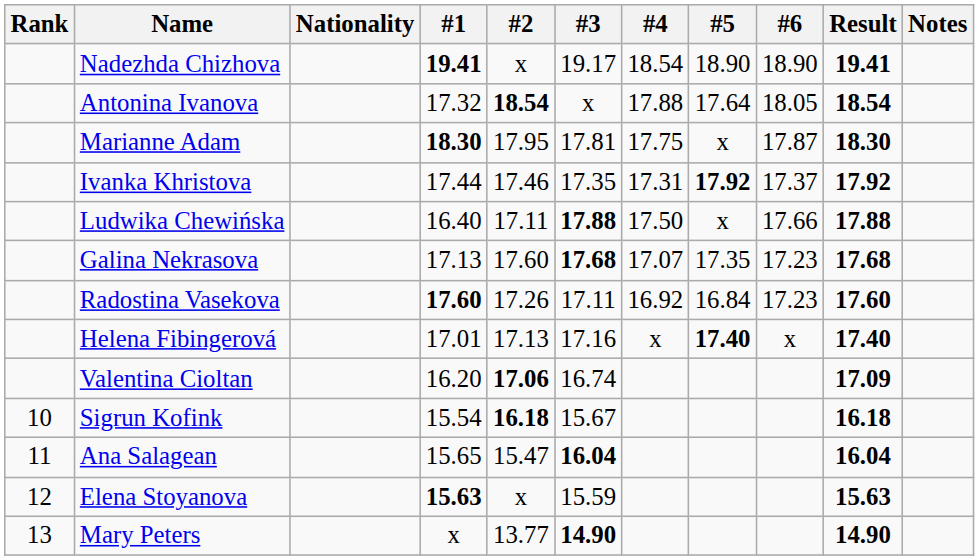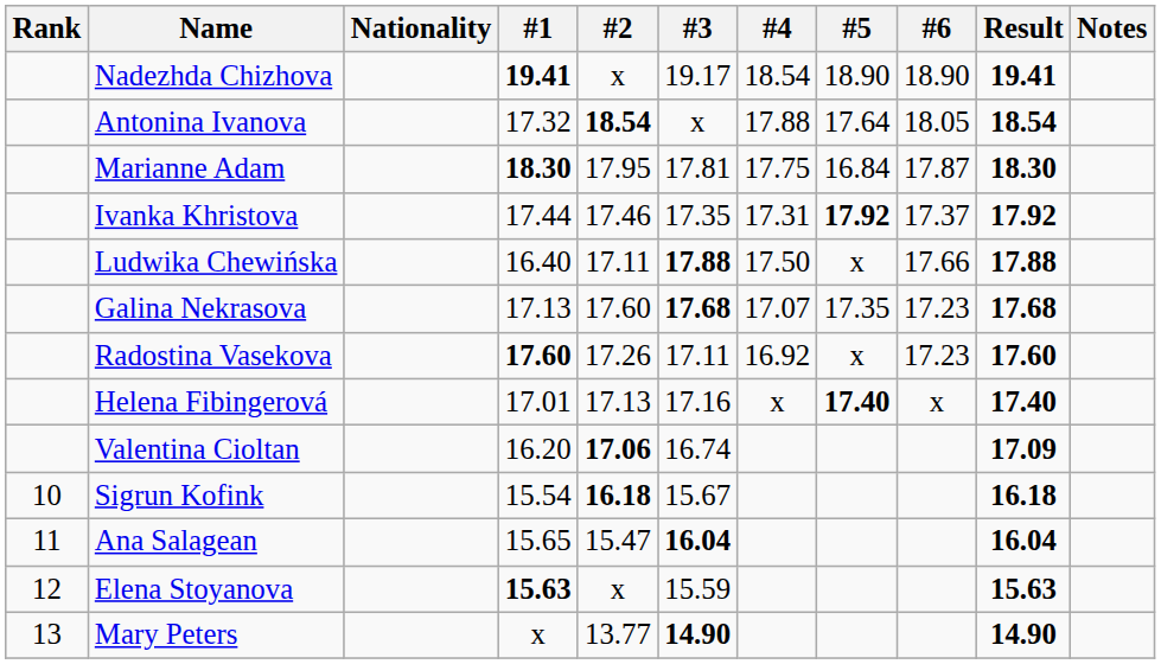Marianne Adam | #5: x -> 16.84
Radostina Vasekova | #5: 16.84 -> x
